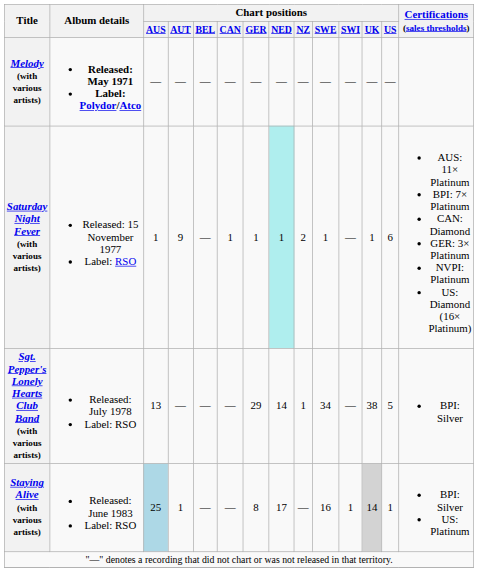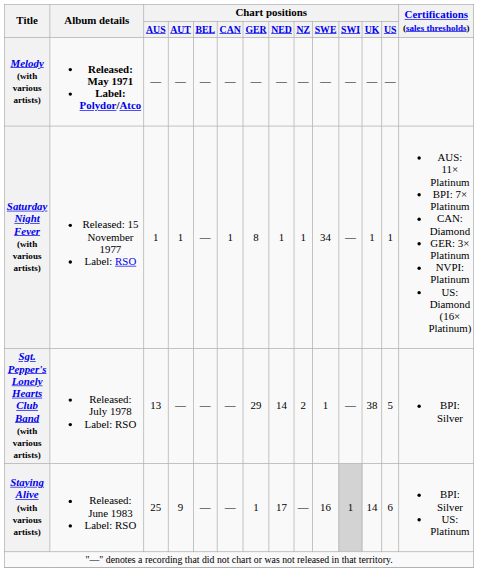Saturday Night Fever (with various artists) | Chart positions / AUT: 9 -> 1
Saturday Night Fever (with various artists) | Chart positions / GER: 1 -> 8
Saturday Night Fever (with various artists) | Chart positions / NED: paleturquoise background -> no background
Saturday Night Fever (with various artists) | Chart positions / NZ: 2 -> 1
Saturday Night Fever (with various artists) | Chart positions / SWE: 1 -> 34
Saturday Night Fever (with various artists) | Chart positions / US: 6 -> 1
Sgt. Pepper's Lonely Hearts Club Band (with various artists) | Chart positions / NZ: 1 -> 2
Sgt. Pepper's Lonely Hearts Club Band (with various artists) | Chart positions / SWE: 34 -> 1
Staying Alive (with various artists) | Chart positions / AUS: lightblue background -> no background
Staying Alive (with various artists) | Chart positions / AUT: 1 -> 9
Staying Alive (with various artists) | Chart positions / GER: 8 -> 1
Staying Alive (with various artists) | Chart positions / SWI: no background -> lightgrey background
Staying Alive (with various artists) | Chart positions / UK: lightgrey background -> no background
Staying Alive (with various artists) | Chart positions / US: 1 -> 6
